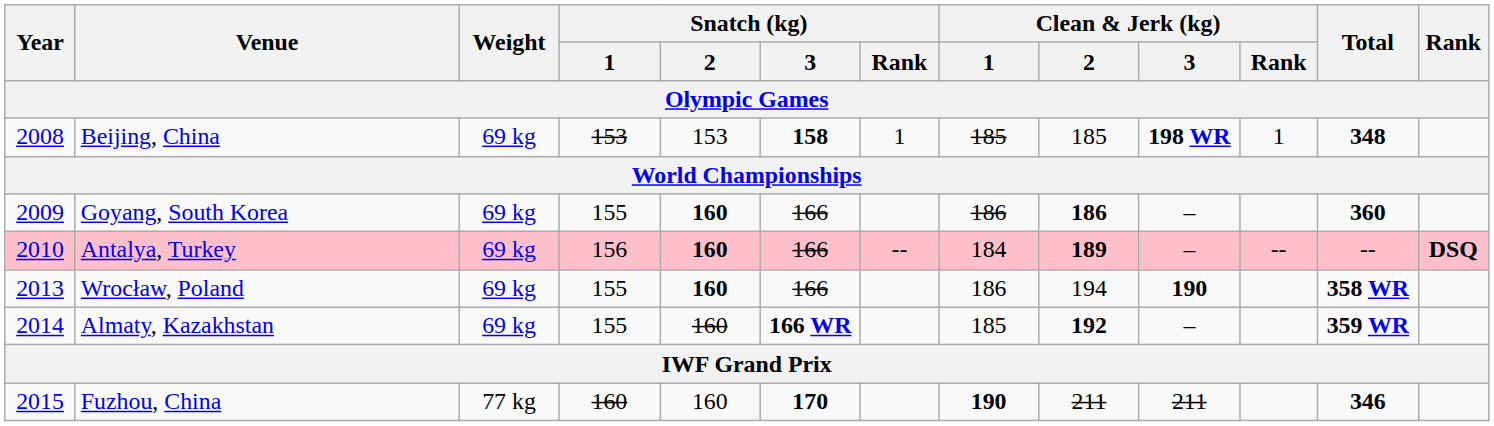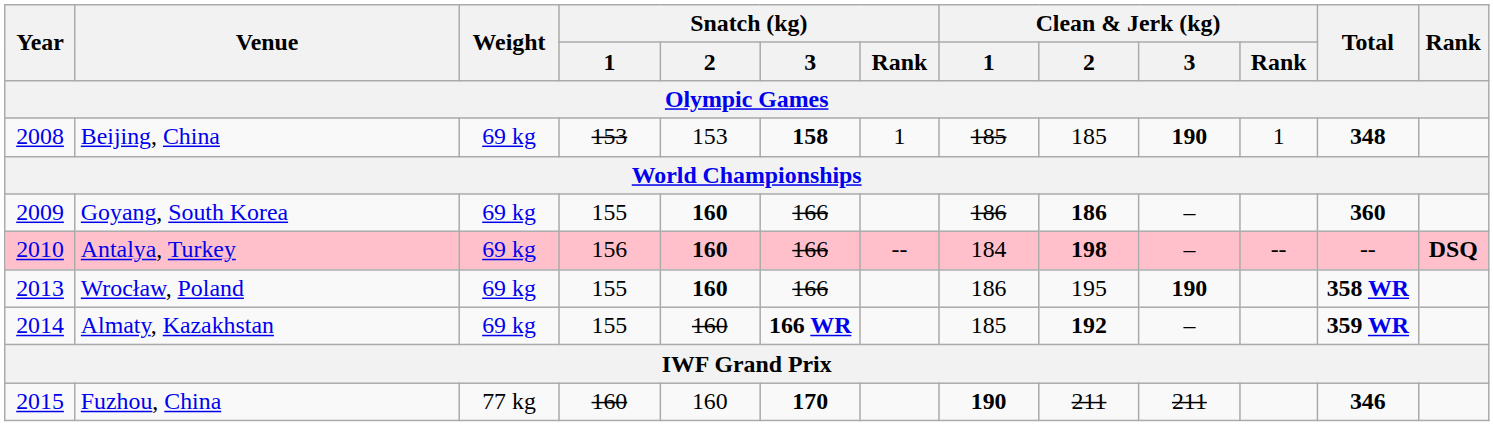Beijing, China | Clean & Jerk (kg) / 3: 198 WR -> 190
Antalya, Turkey | Clean & Jerk (kg) / 2: 189 -> 198
Wrocław, Poland | Clean & Jerk (kg) / 2: 194 -> 195
